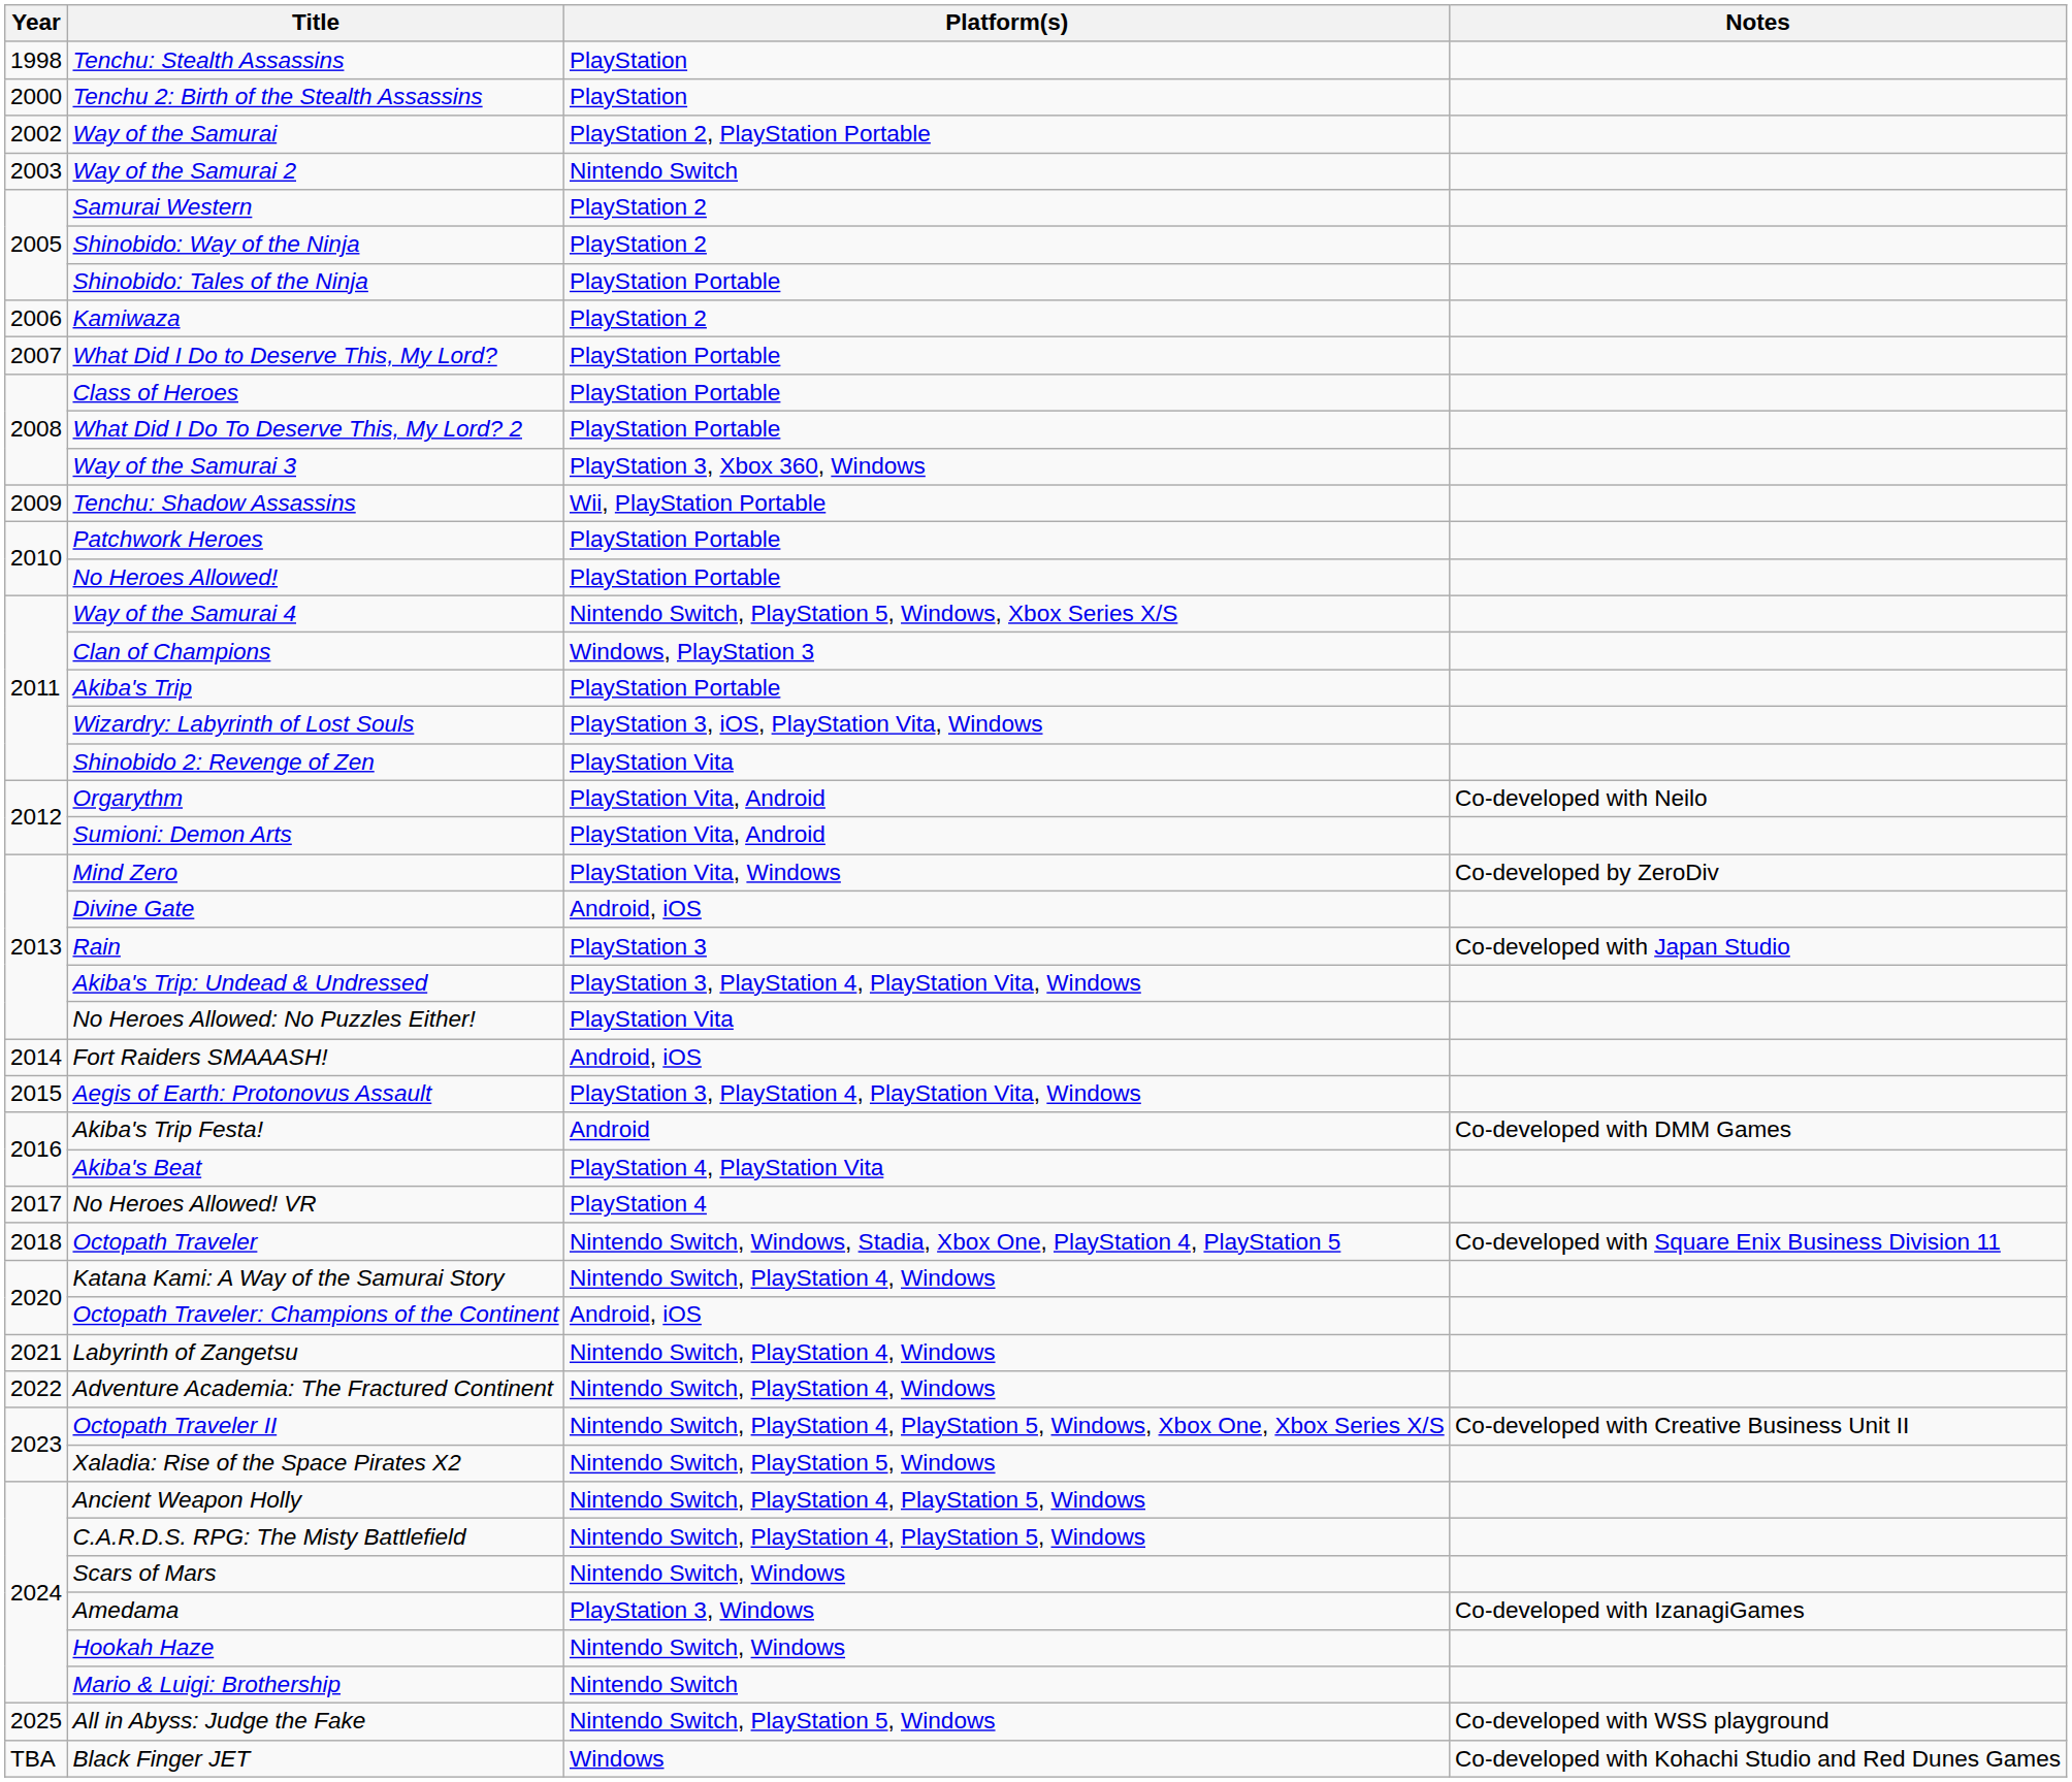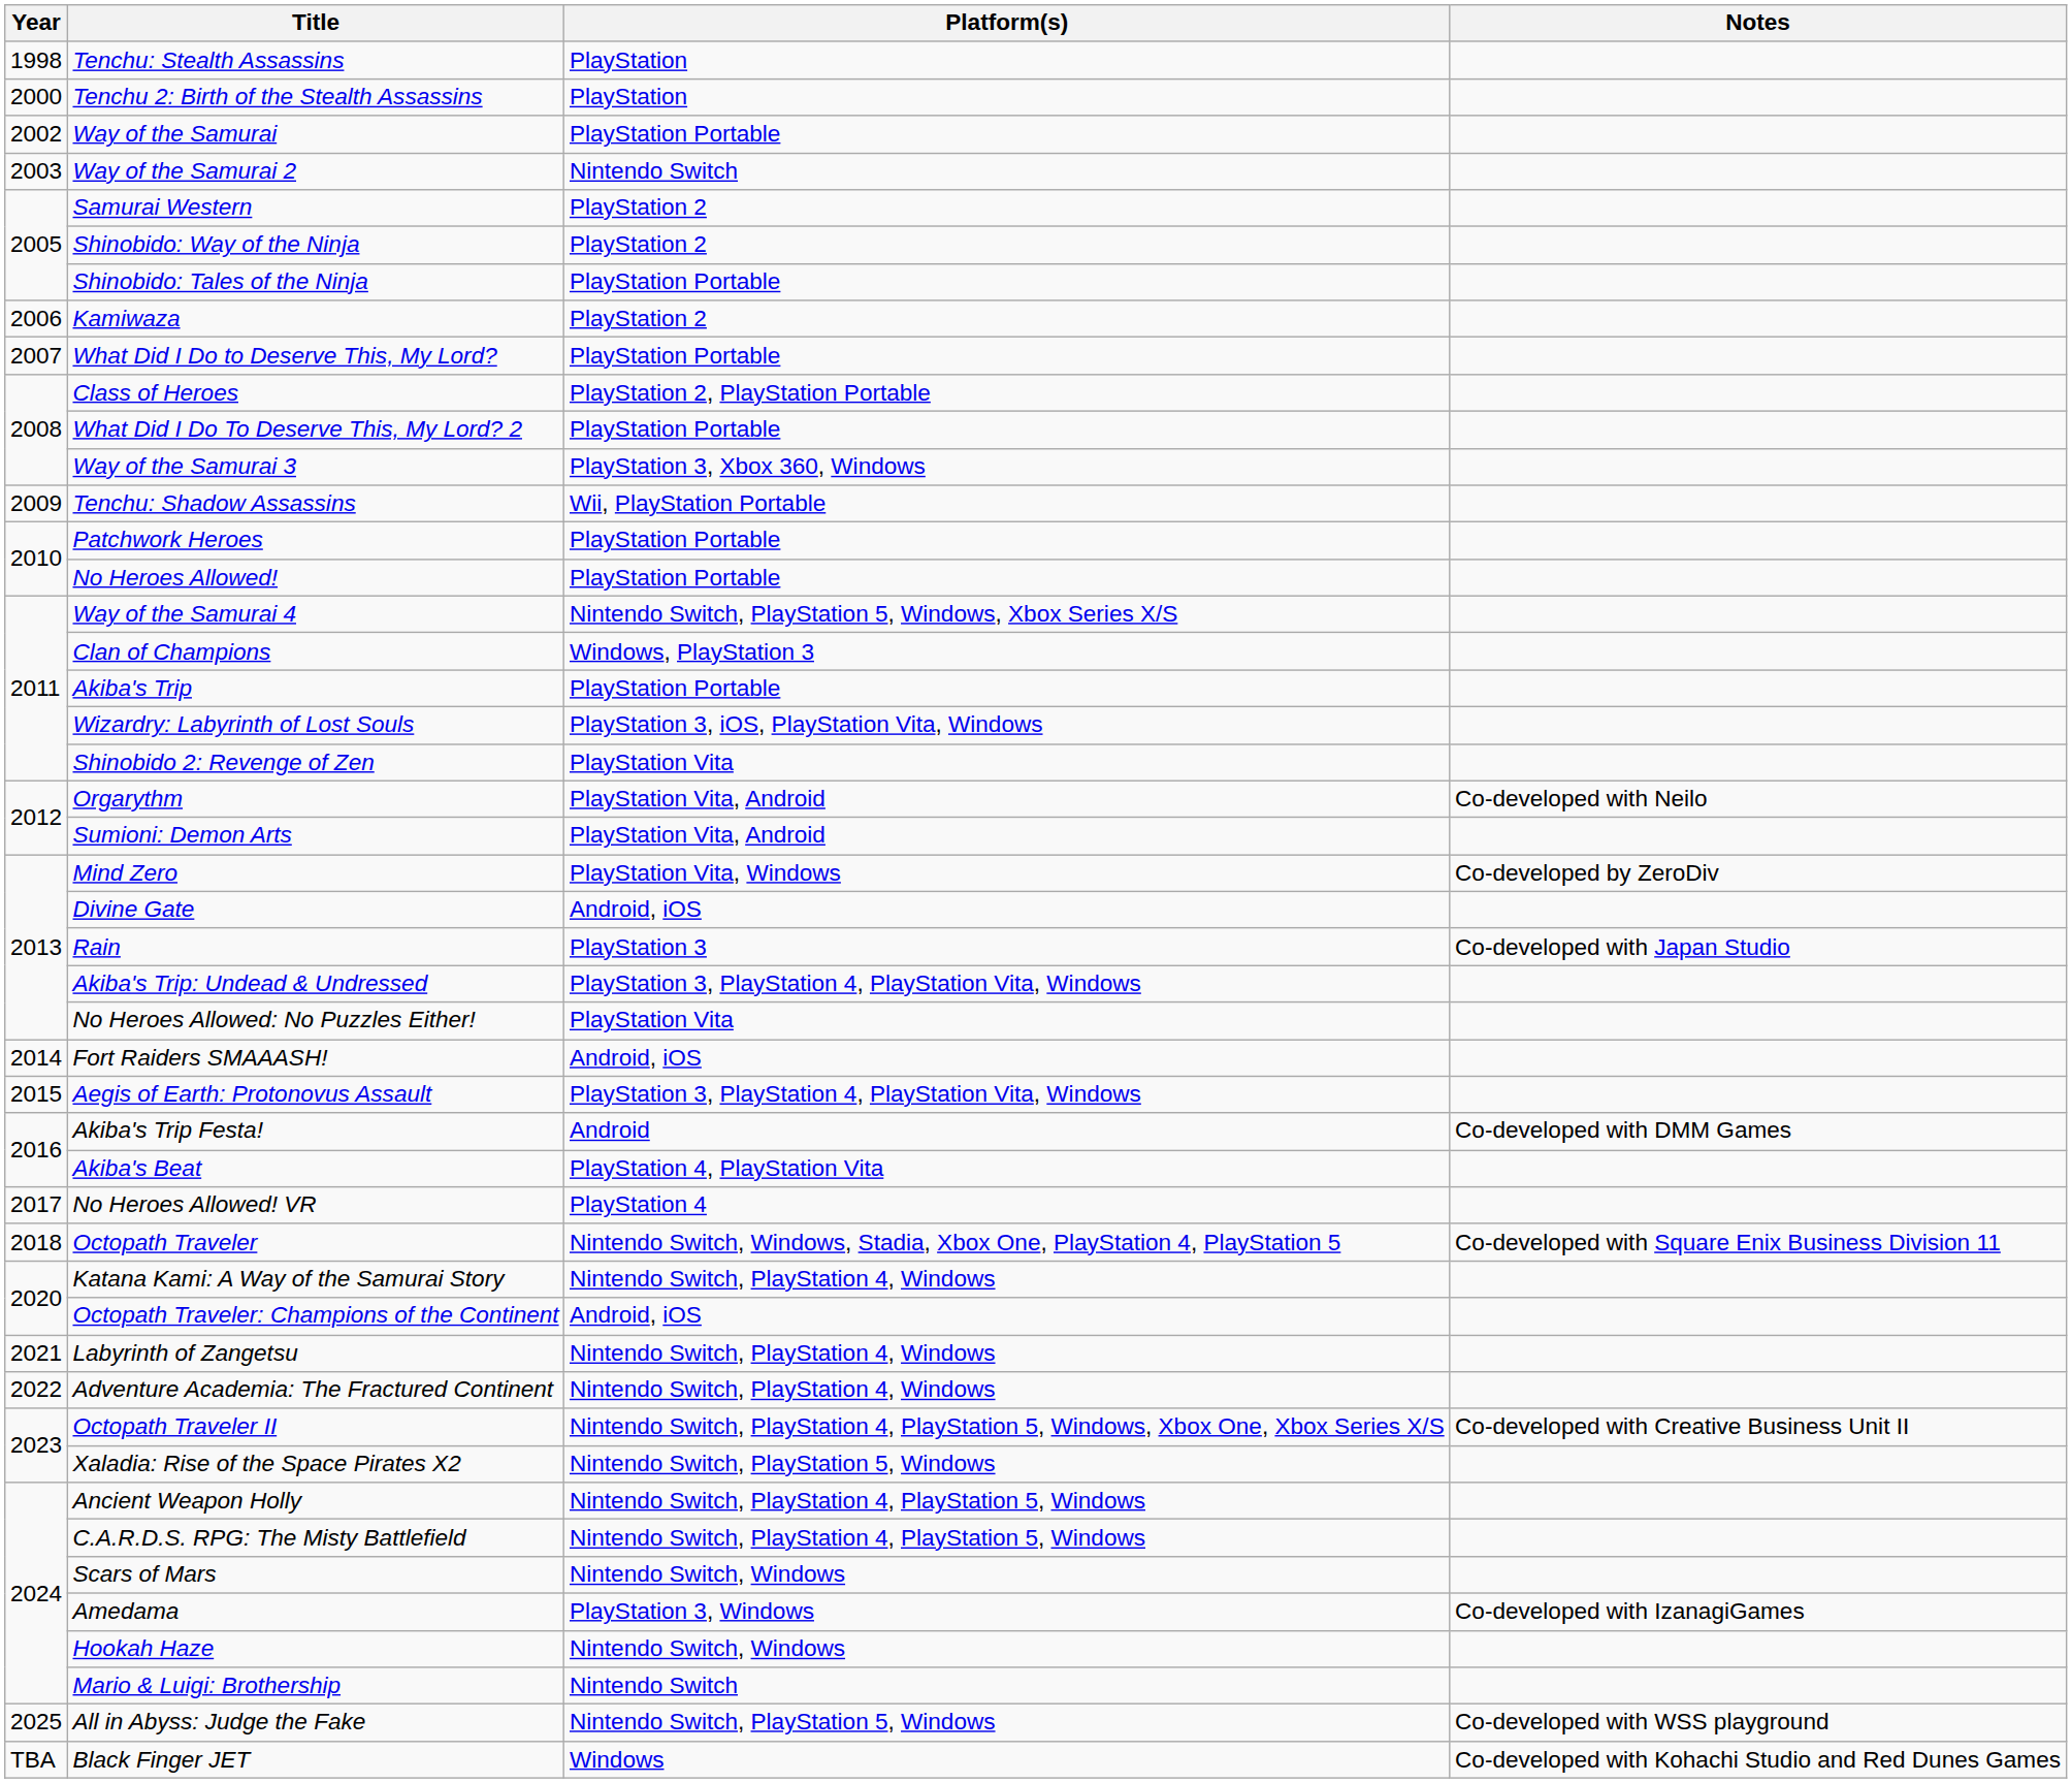Way of the Samurai | Platform(s): PlayStation 2, PlayStation Portable -> PlayStation Portable
Class of Heroes | Platform(s): PlayStation Portable -> PlayStation 2, PlayStation Portable
